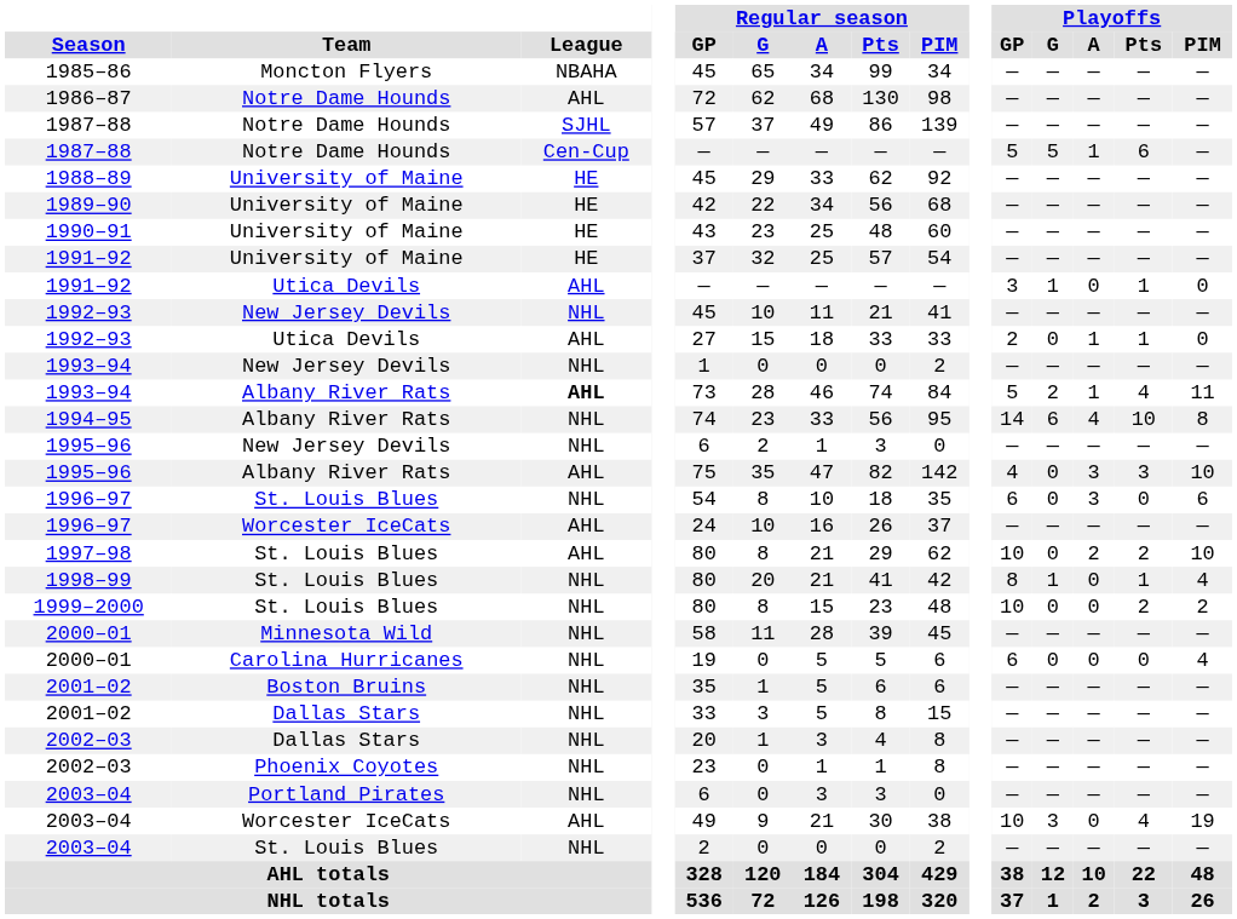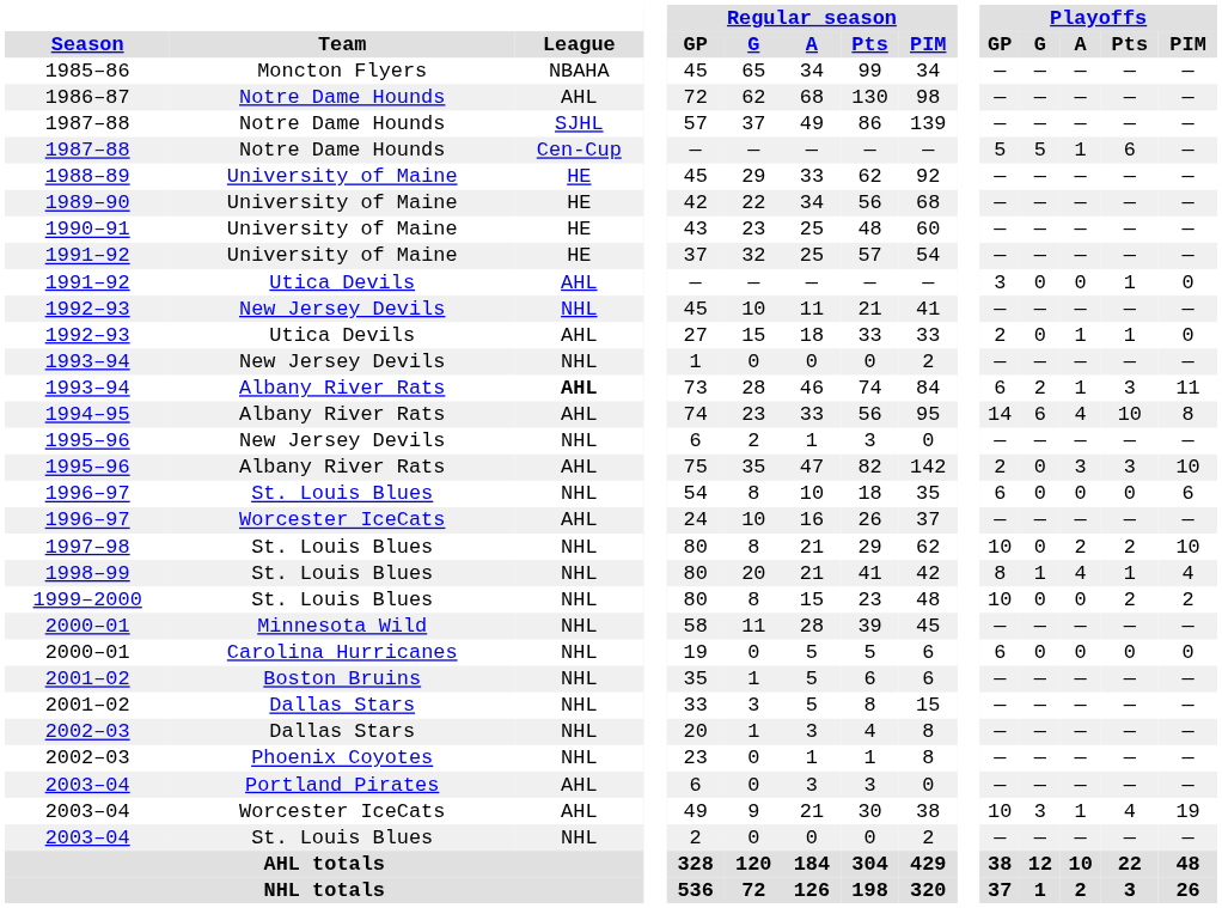1991–92 / Utica Devils | Playoffs / G: 1 -> 0
1993–94 / Albany River Rats | Playoffs / GP: 5 -> 6
1993–94 / Albany River Rats | Playoffs / Pts: 4 -> 3
1994–95 | League: NHL -> AHL
1995–96 / Albany River Rats | Playoffs / GP: 4 -> 2
1996–97 / St. Louis Blues | Playoffs / A: 3 -> 0
1997–98 | League: AHL -> NHL
1998–99 | Playoffs / A: 0 -> 4
2000–01 / Carolina Hurricanes | Playoffs / PIM: 4 -> 0
2003–04 / Portland Pirates | League: NHL -> AHL
2003–04 / Worcester IceCats | Playoffs / A: 0 -> 1
